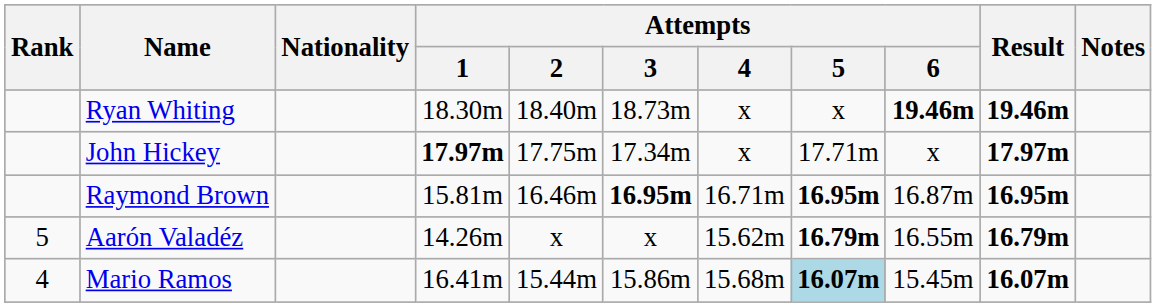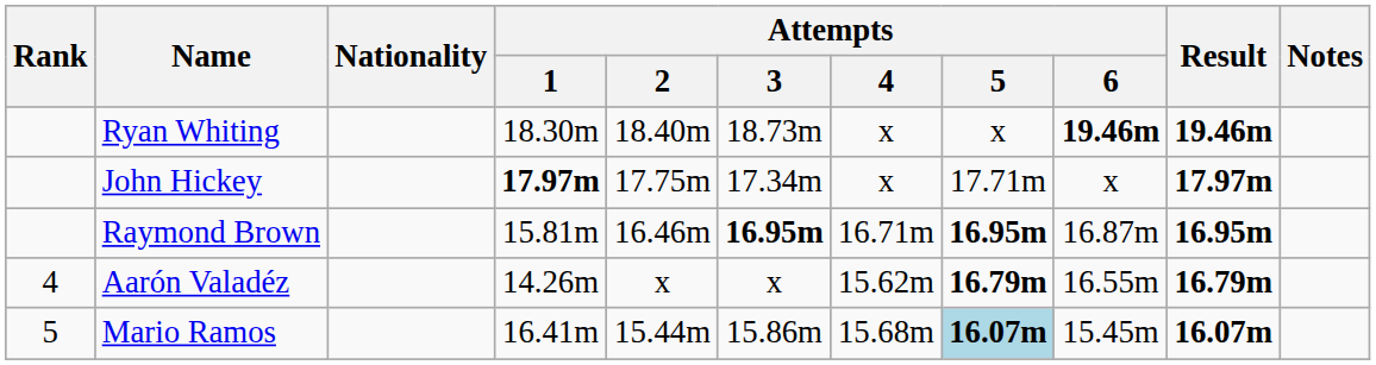Aarón Valadéz | Rank: 5 -> 4
Mario Ramos | Rank: 4 -> 5
